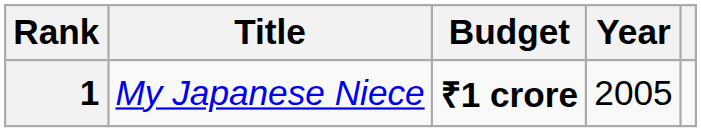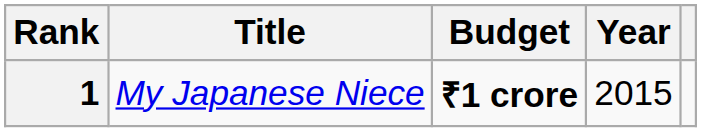1 | Year: 2005 -> 2015
